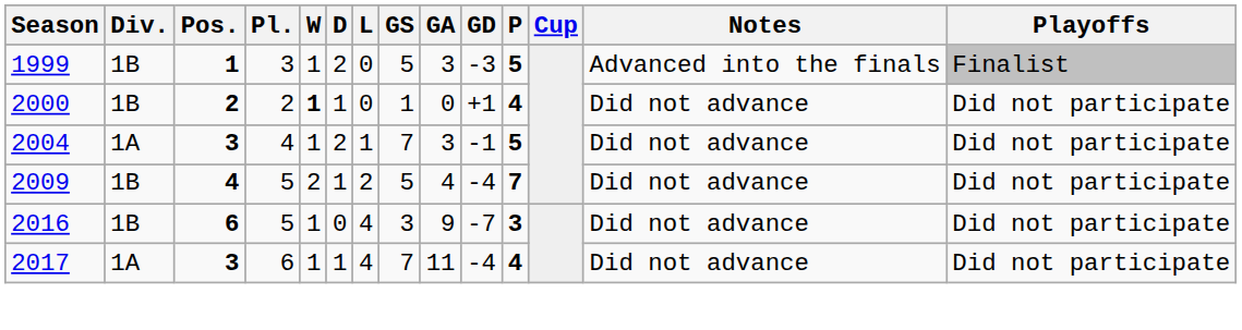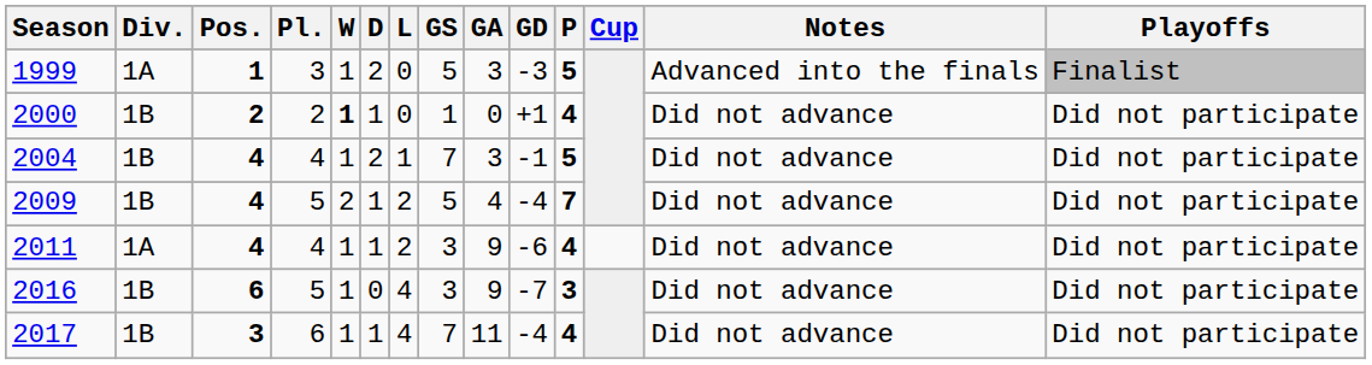1999 | Div.: 1B -> 1A
2004 | Div.: 1A -> 1B
2004 | Pos.: 3 -> 4
+ row: 2011 | 1A | 4 | 4 | 1 | 1 | 2 | 3 | 9 | -6 | 4 | Did not advance | Did not participate
2017 | Div.: 1A -> 1B
